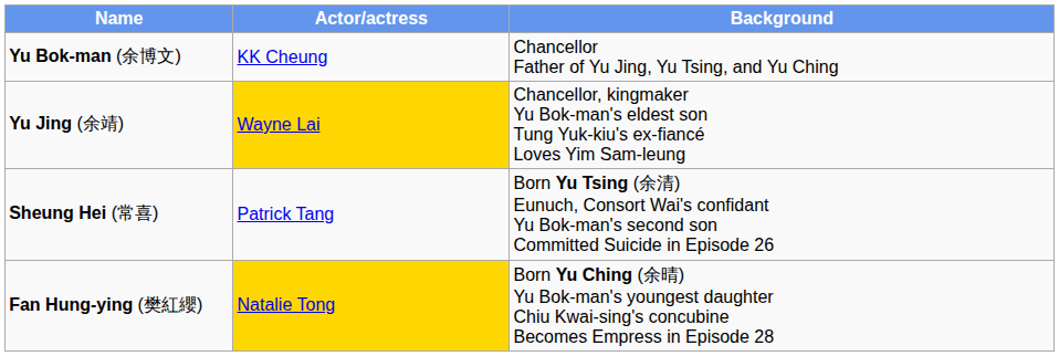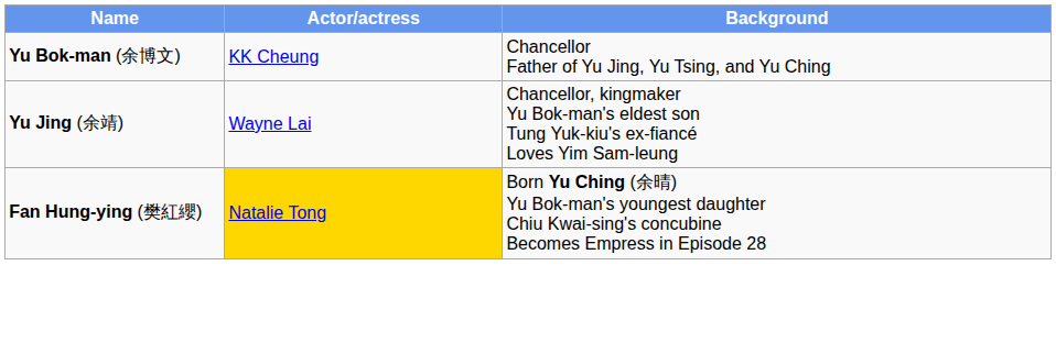Yu Jing (余靖) | Actor/actress: gold background -> no background
- row: Sheung Hei (常喜) | Patrick Tang | Born Yu Tsing (余清) Eunuch, Consort Wai's confidant Yu Bok-man's second son Committed Suicide in Episode 26
